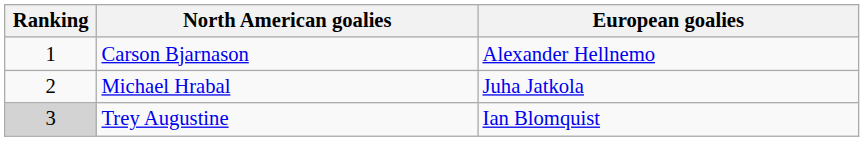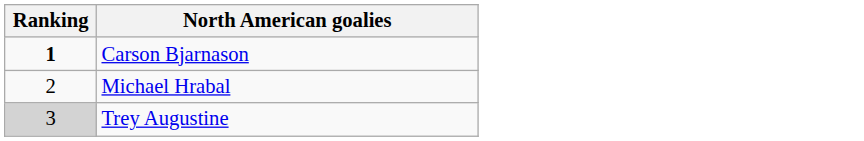- column: European goalies | Alexander Hellnemo | Juha Jatkola | Ian Blomquist
Carson Bjarnason | Ranking: normal -> bold
